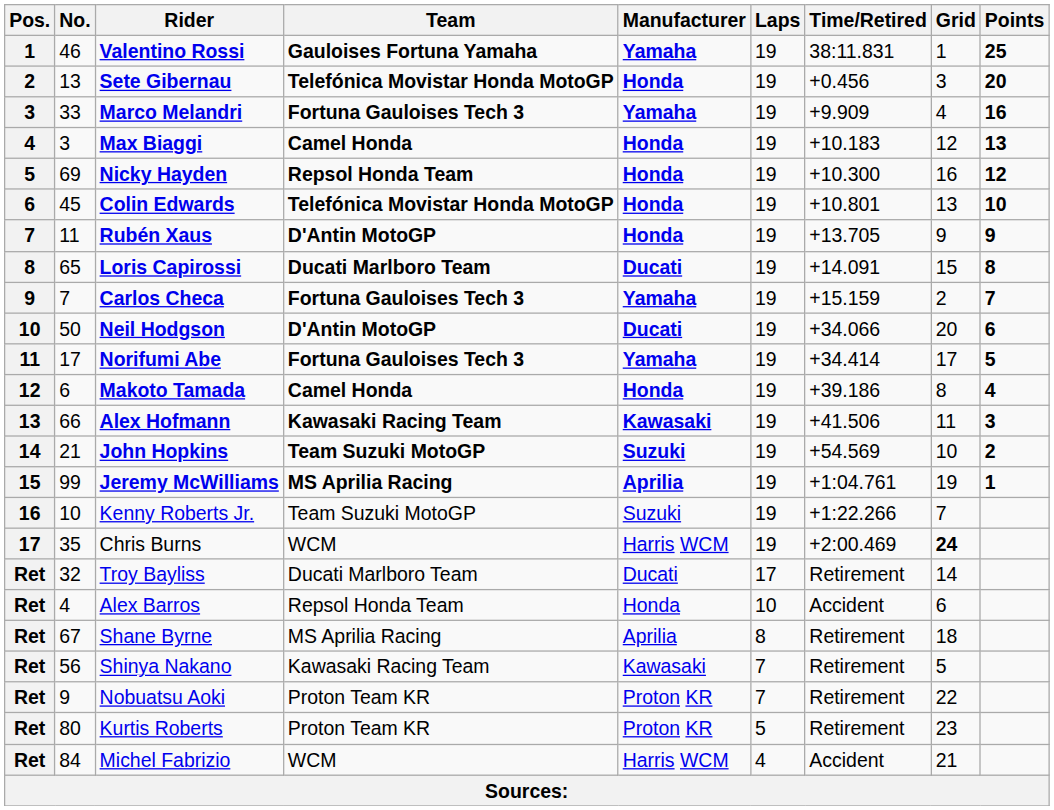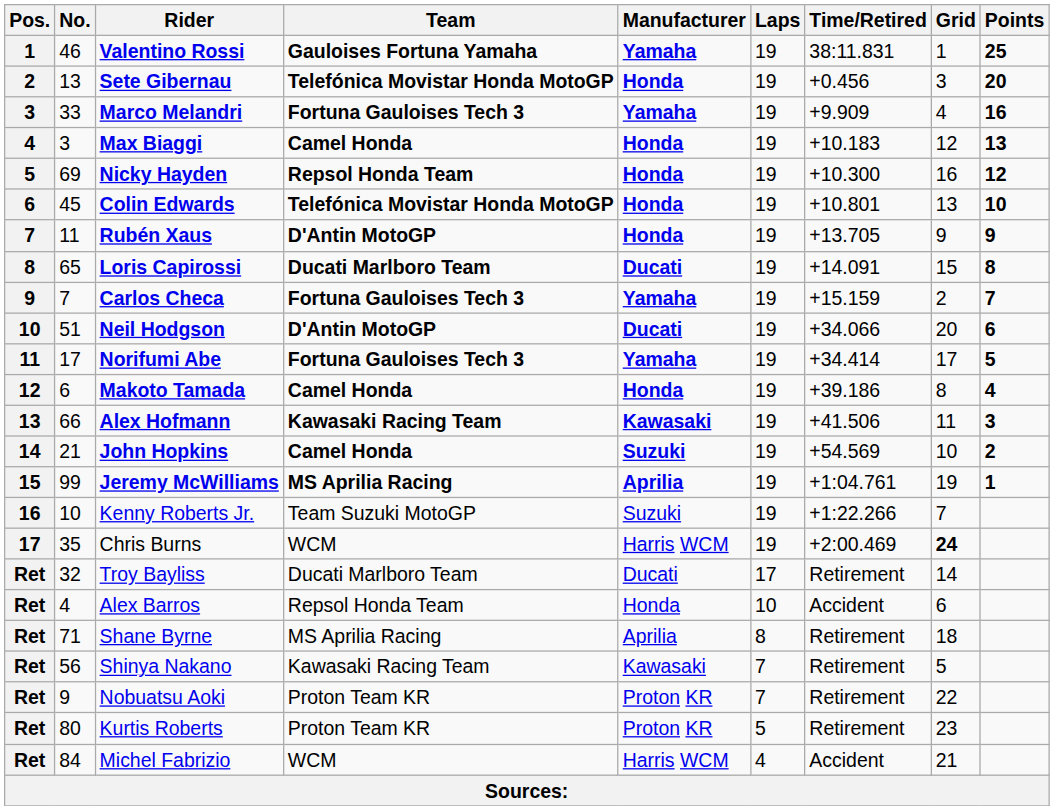Neil Hodgson | No.: 50 -> 51
John Hopkins | Team: Team Suzuki MotoGP -> Camel Honda
Shane Byrne | No.: 67 -> 71
